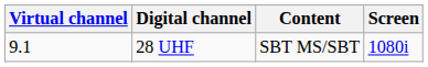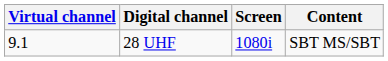columns swapped: Screen <-> Content
